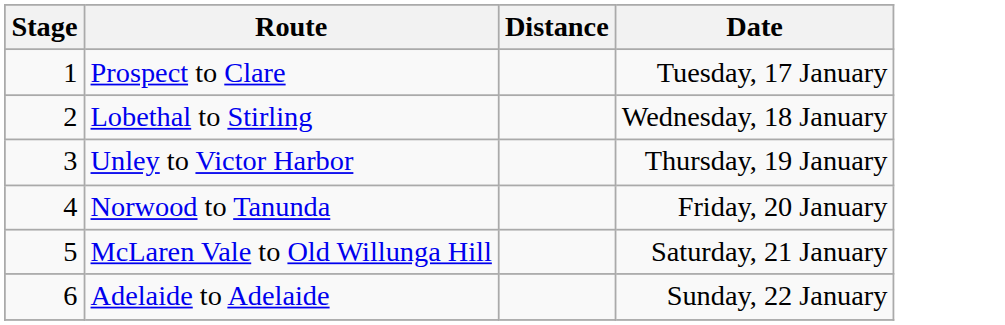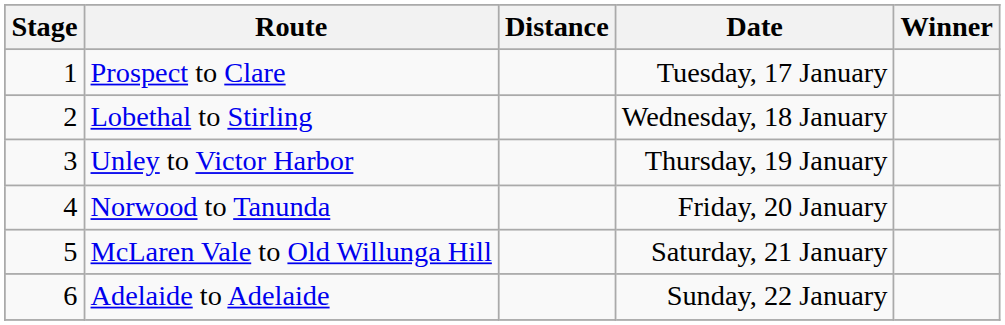+ column: Winner
